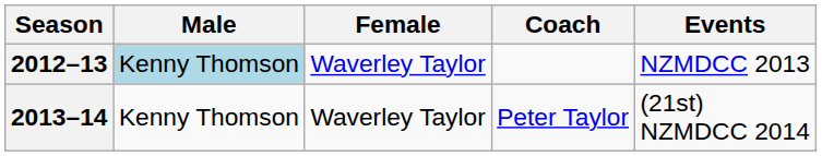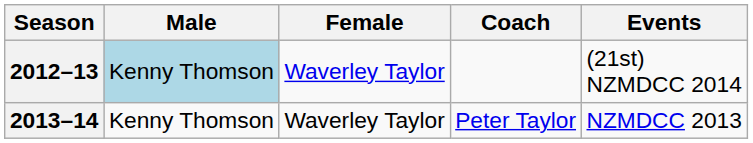2012–13 | Events: NZMDCC 2013 -> (21st) NZMDCC 2014
2013–14 | Events: (21st) NZMDCC 2014 -> NZMDCC 2013
